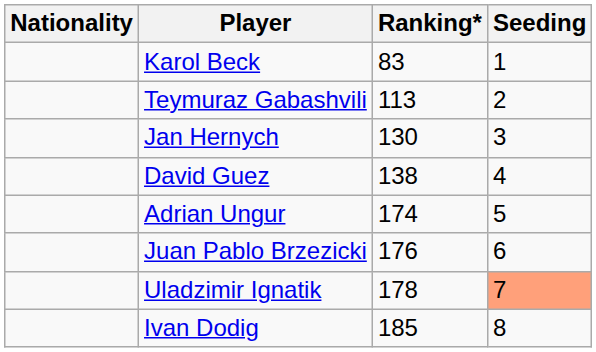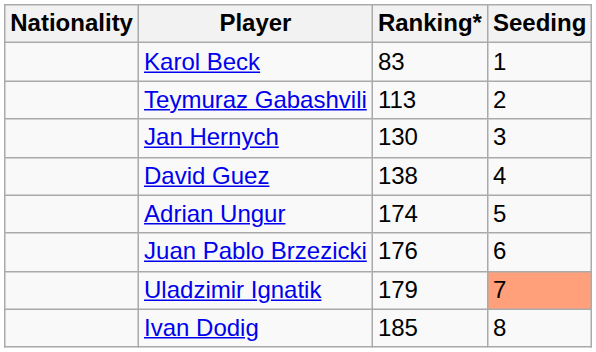Uladzimir Ignatik | Ranking*: 178 -> 179
